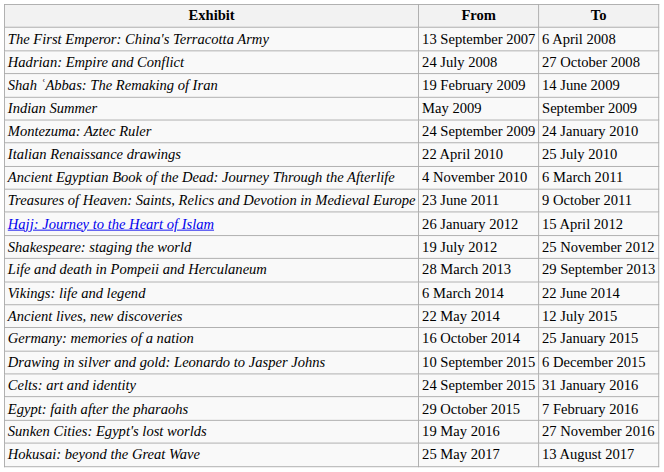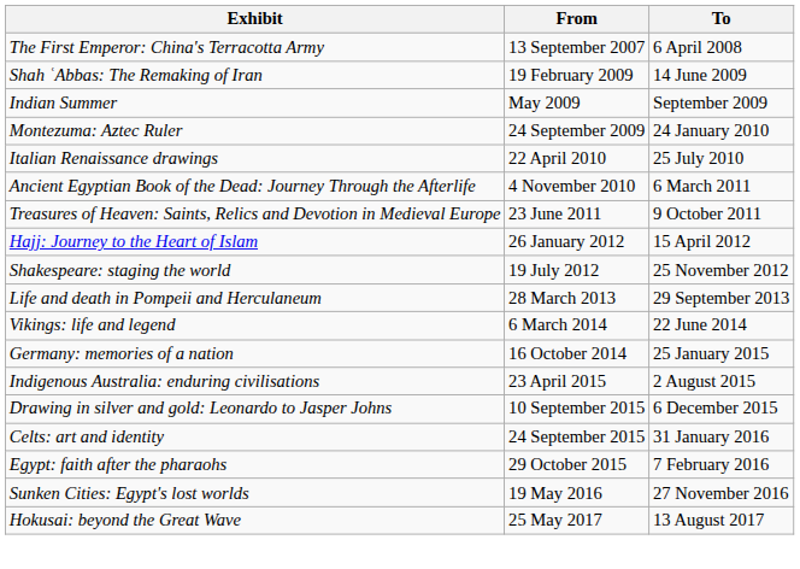- row: Hadrian: Empire and Conflict | 24 July 2008 | 27 October 2008
- row: Ancient lives, new discoveries | 22 May 2014 | 12 July 2015
+ row: Indigenous Australia: enduring civilisations | 23 April 2015 | 2 August 2015
